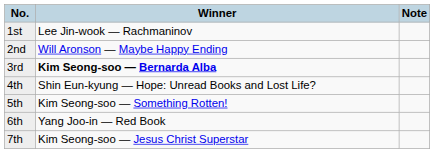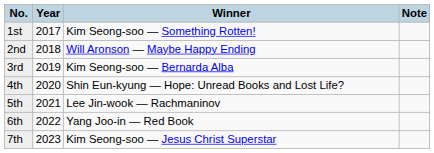+ column: Year | 2017 | 2018 | 2019 | 2020 | 2021 | 2022 | 2023
1st | Winner: Lee Jin-wook — Rachmaninov -> Kim Seong-soo — Something Rotten!
3rd | Winner: bold -> normal
5th | Winner: Kim Seong-soo — Something Rotten! -> Lee Jin-wook — Rachmaninov
